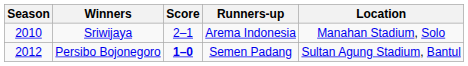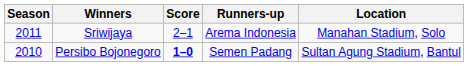Sriwijaya | Season: 2010 -> 2011
Persibo Bojonegoro | Season: 2012 -> 2010
